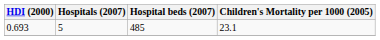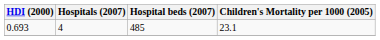0.693 | Hospitals (2007): 5 -> 4
